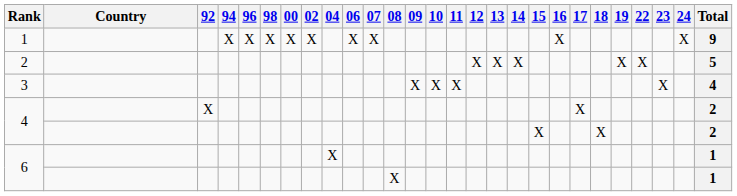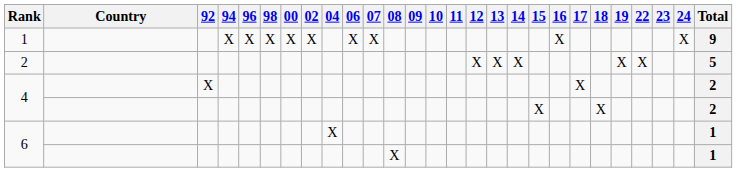- row: 3 | X | X | X | X | 4
